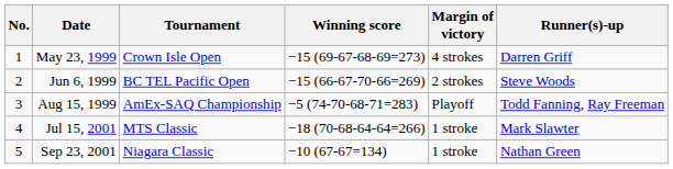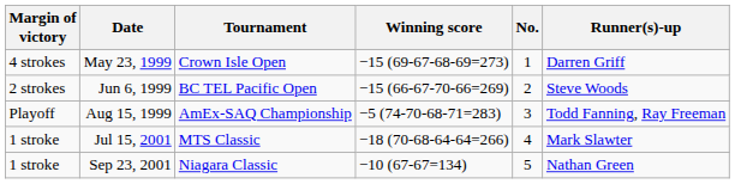columns swapped: No. <-> Margin of victory
